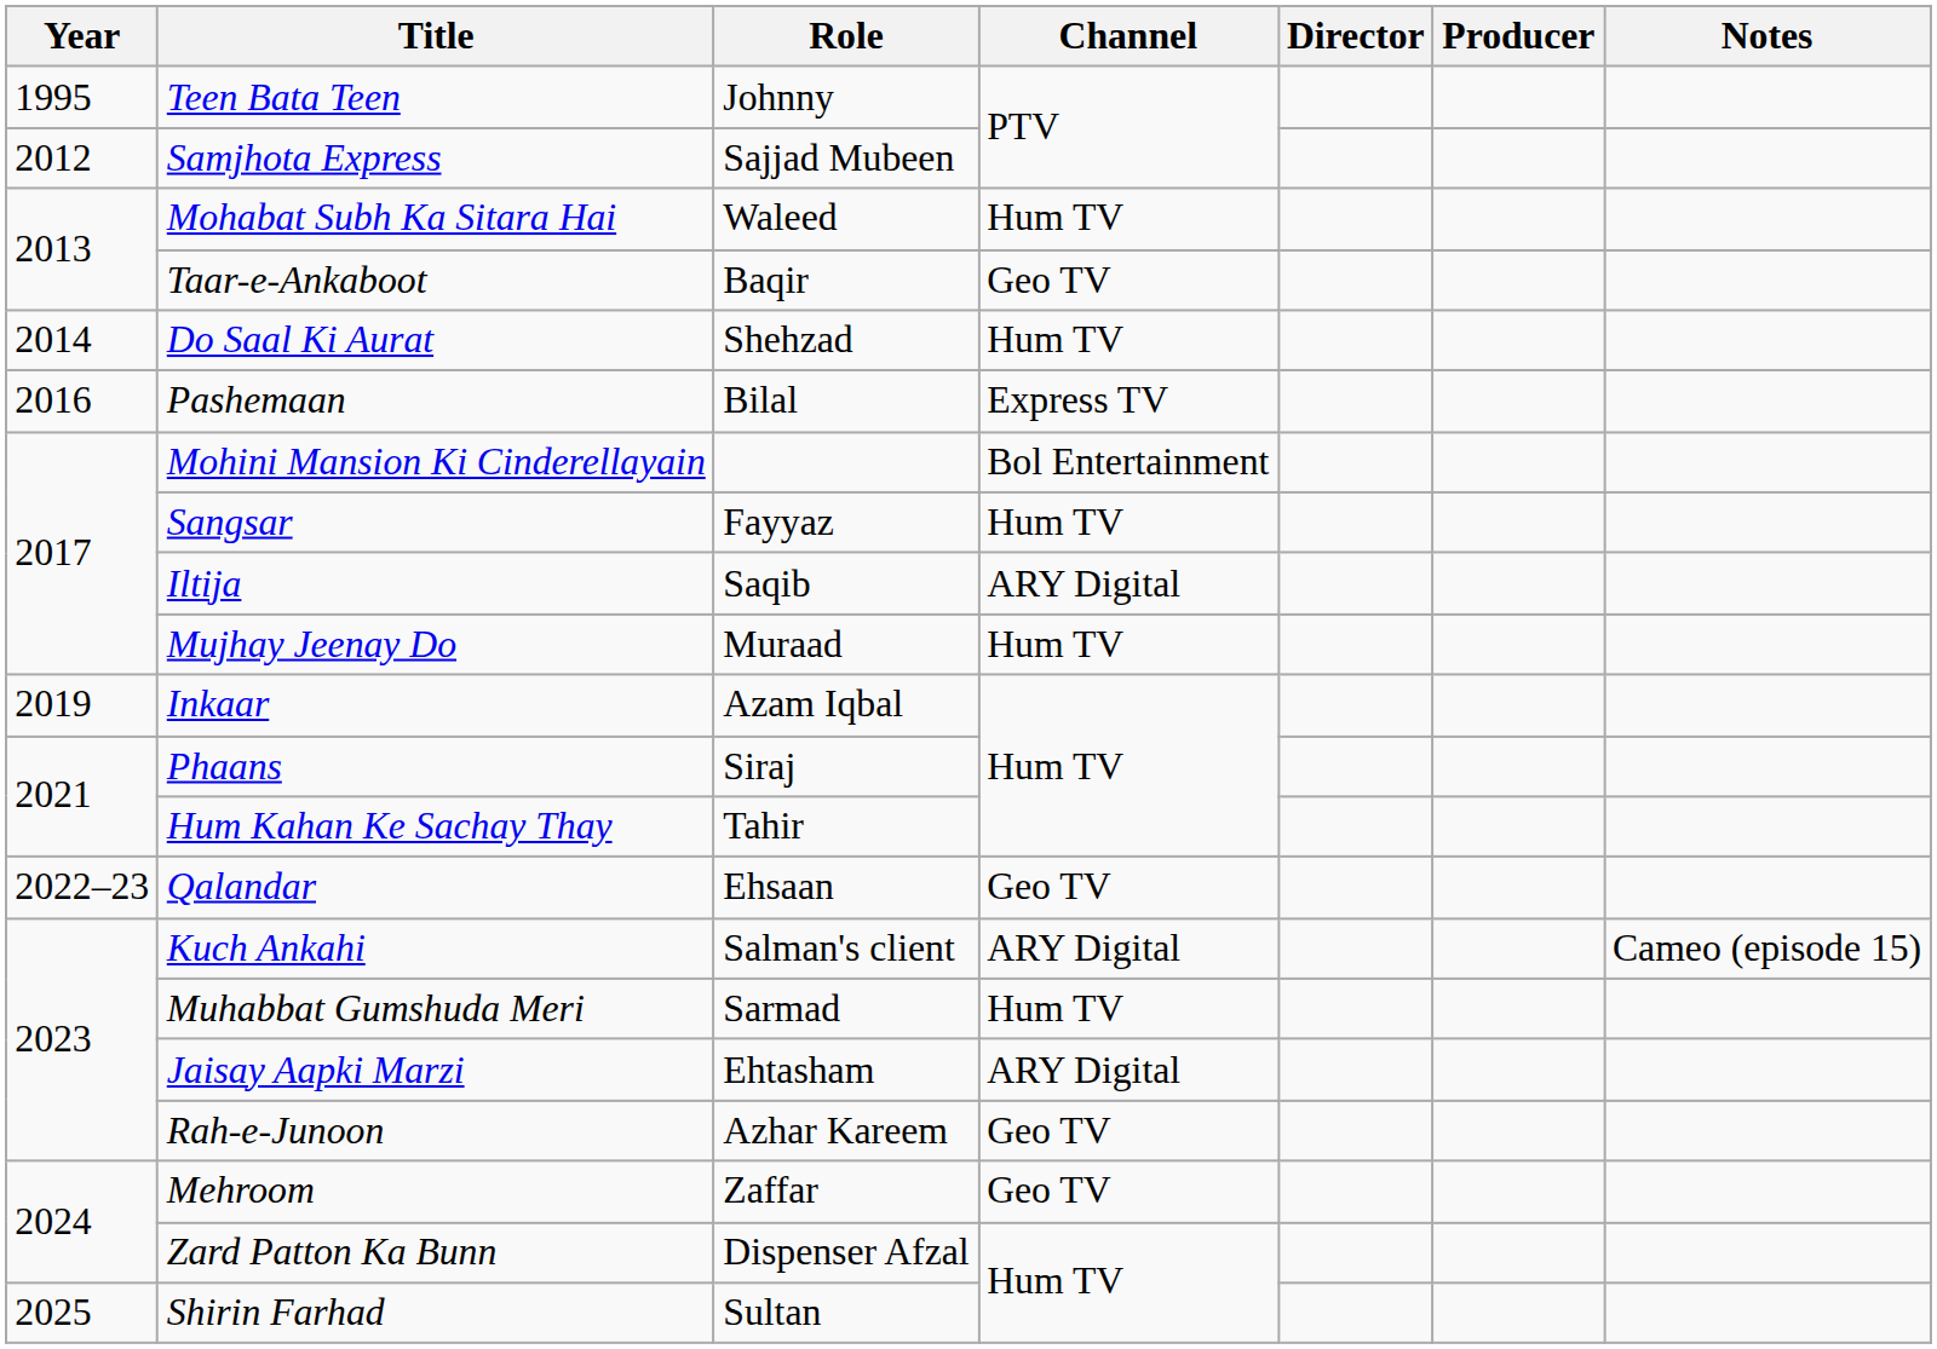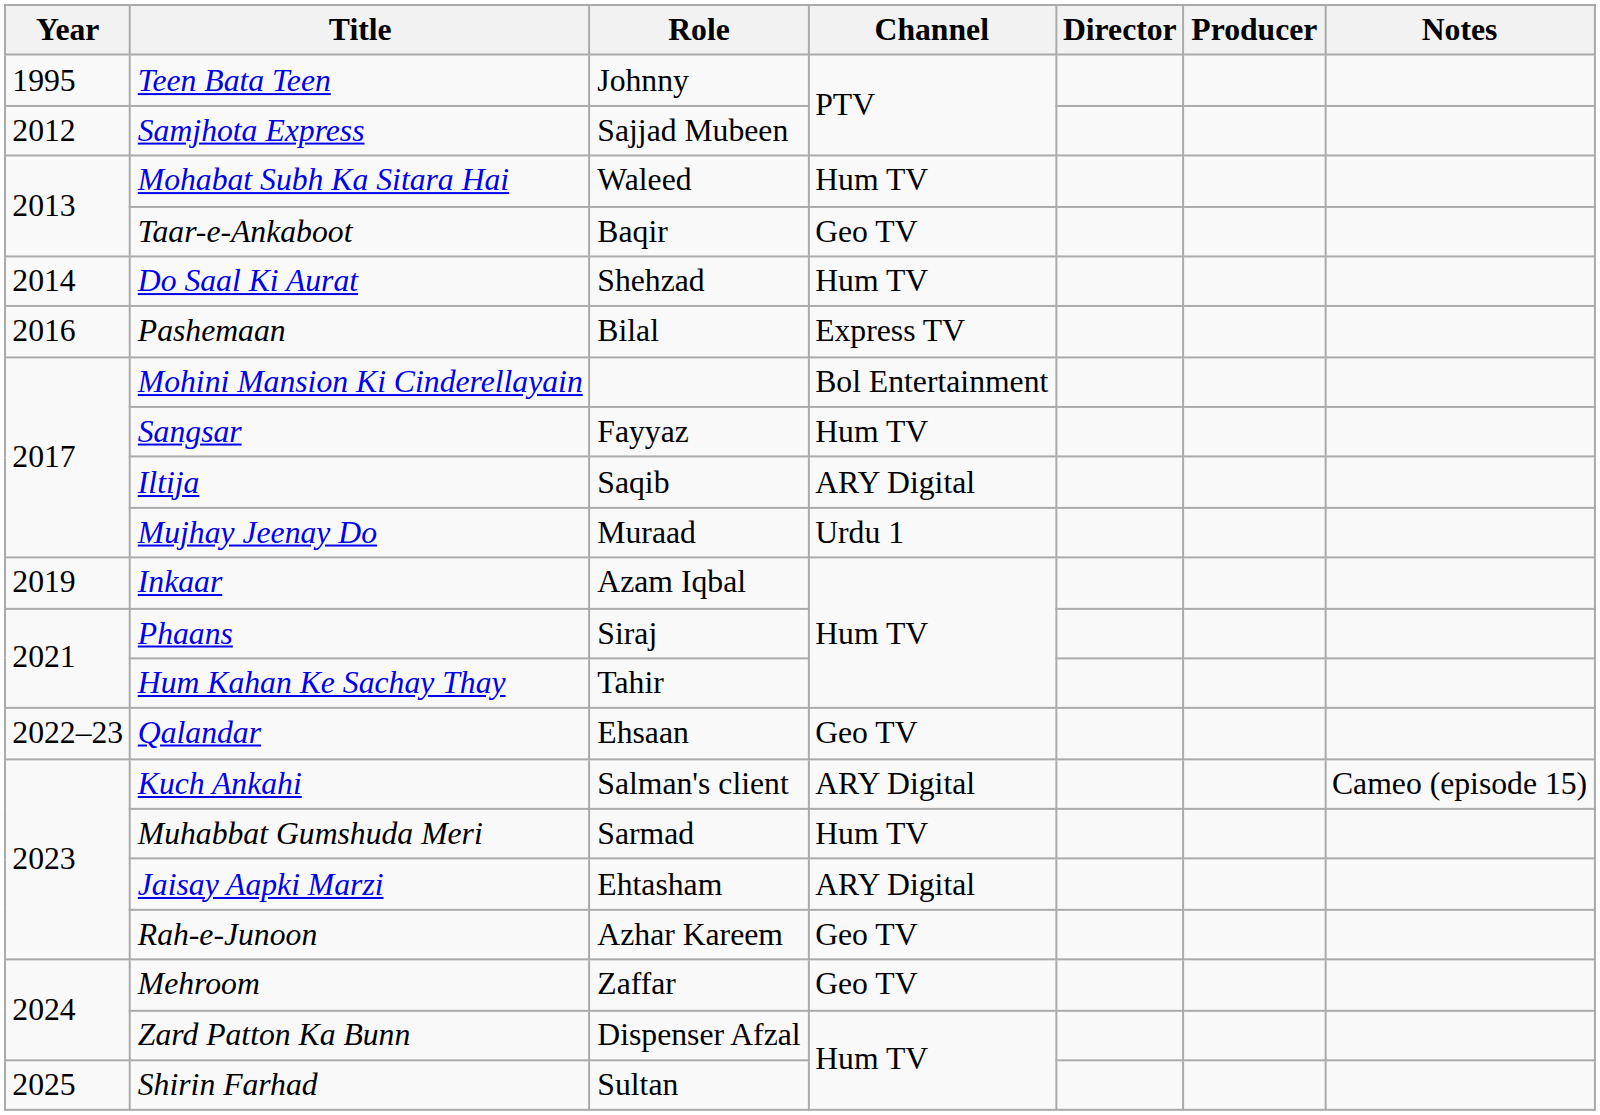Mujhay Jeenay Do | Channel: Hum TV -> Urdu 1
